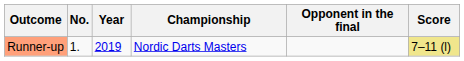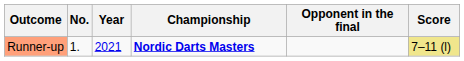Runner-up | Year: 2019 -> 2021
Runner-up | Championship: normal -> bold
